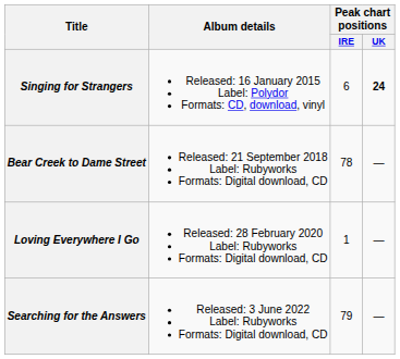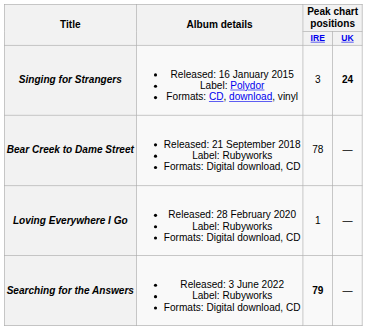Singing for Strangers | Peak chart positions / IRE: 6 -> 3
Searching for the Answers | Peak chart positions / IRE: normal -> bold
